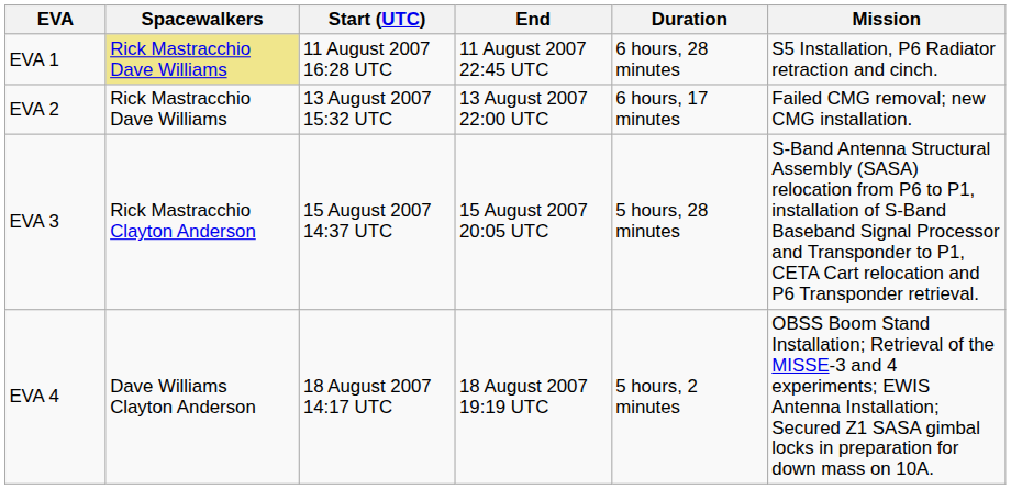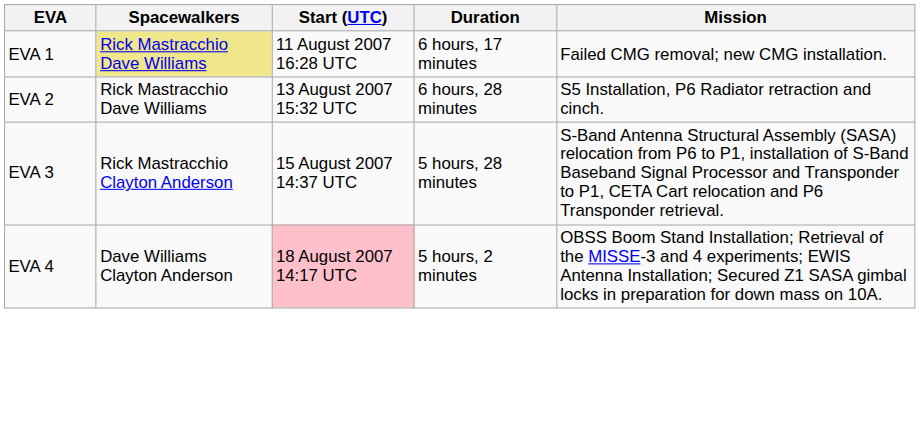- column: End | 11 August 2007 22:45 UTC | 13 August 2007 22:00 UTC | 15 August 2007 20:05 UTC | 18 August 2007 19:19 UTC
EVA 1 | Duration: 6 hours, 28 minutes -> 6 hours, 17 minutes
EVA 1 | Mission: S5 Installation, P6 Radiator retraction and cinch. -> Failed CMG removal; new CMG installation.
EVA 2 | Duration: 6 hours, 17 minutes -> 6 hours, 28 minutes
EVA 2 | Mission: Failed CMG removal; new CMG installation. -> S5 Installation, P6 Radiator retraction and cinch.
EVA 4 | Start (UTC): no background -> pink background
